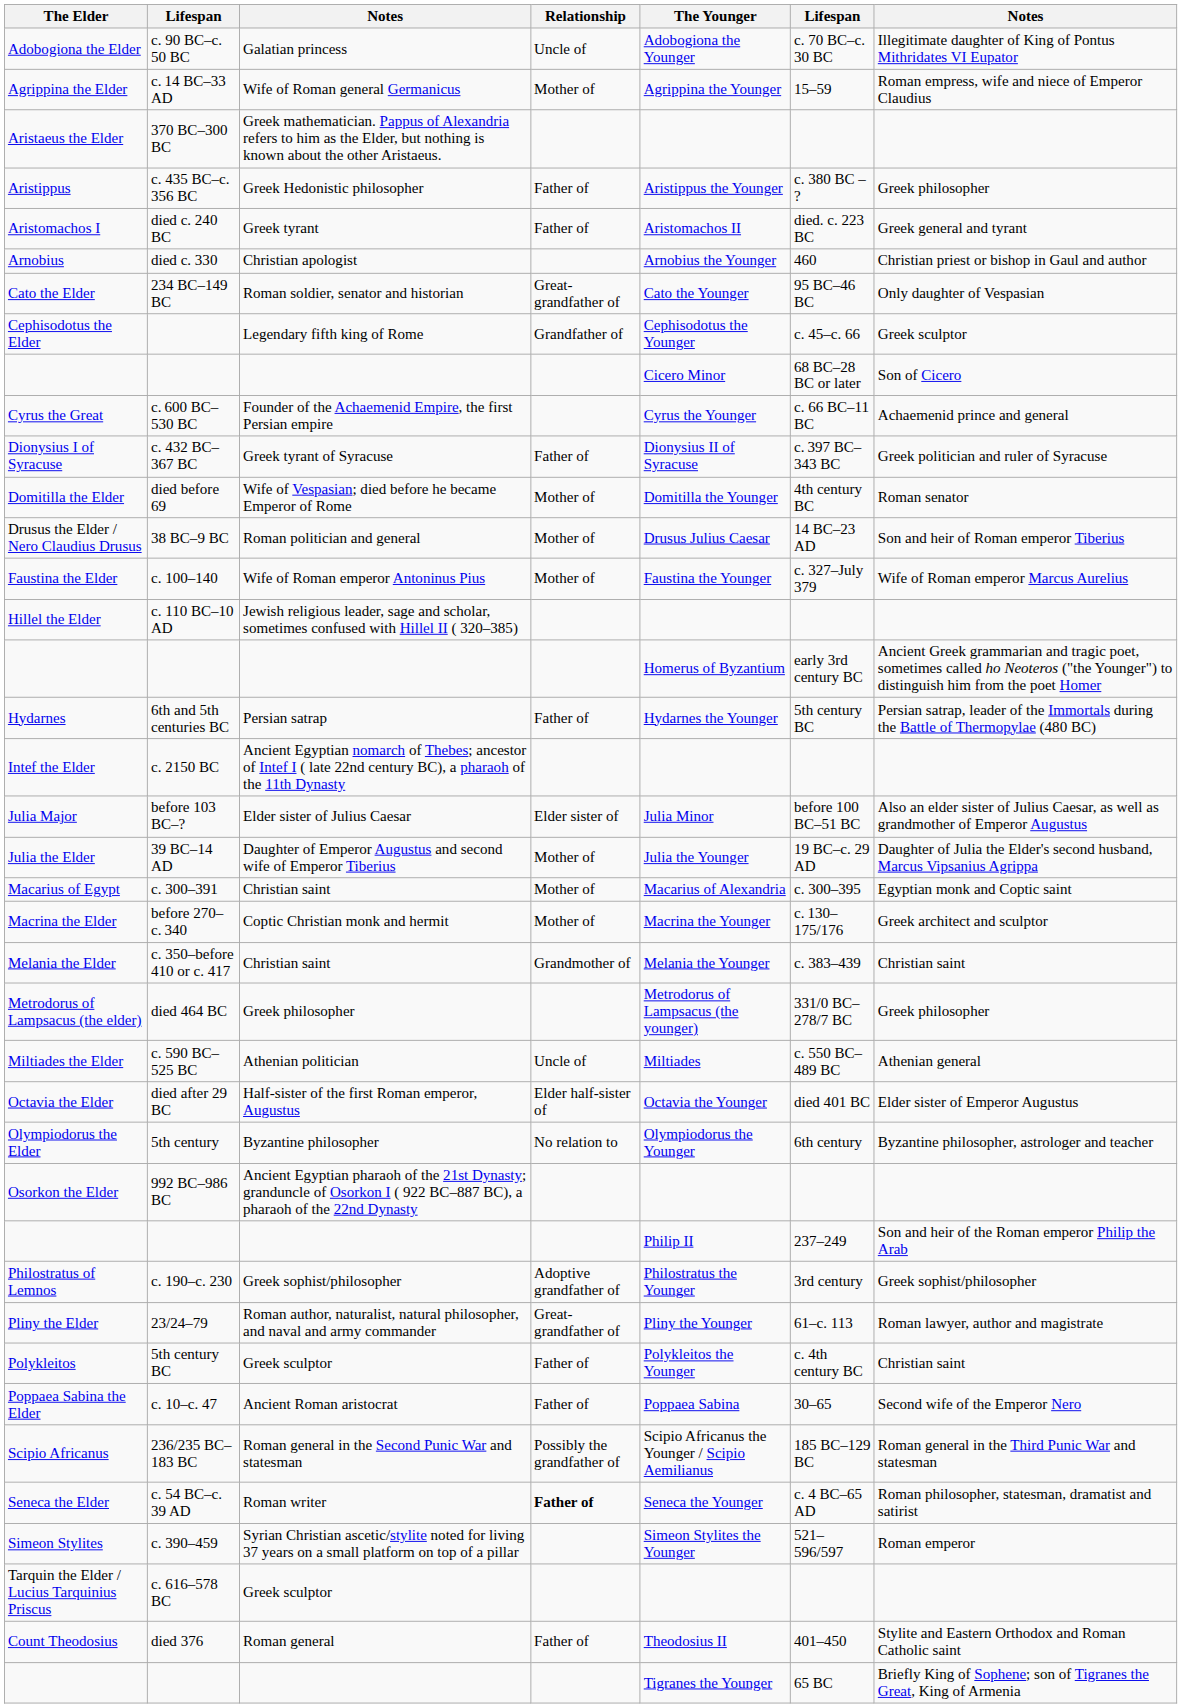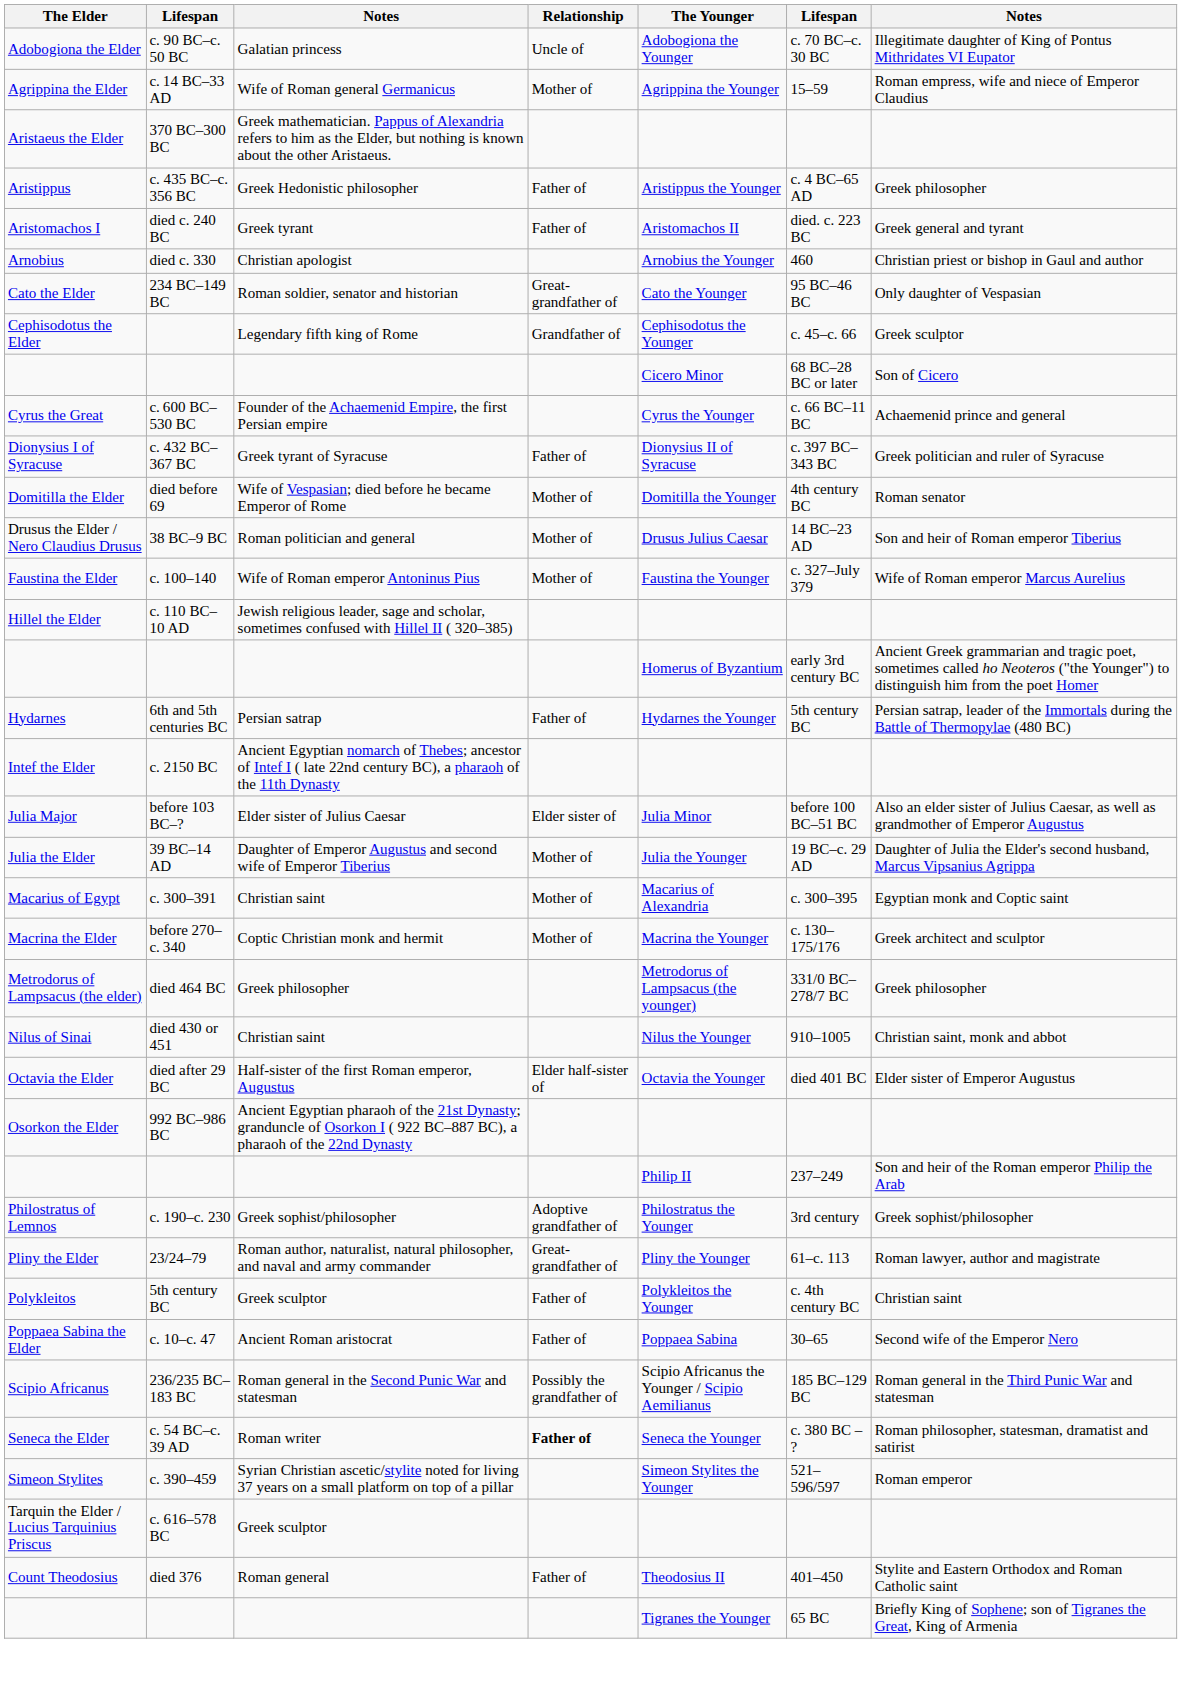Aristippus | column 6: c. 380 BC – ? -> c. 4 BC–65 AD
- row: Melania the Elder | c. 350–before 410 or c. 417 | Christian saint | Grandmother of | Melania the Younger | c. 383–439 | Christian saint
- row: Miltiades the Elder | c. 590 BC–525 BC | Athenian politician | Uncle of | Miltiades | c. 550 BC–489 BC | Athenian general
+ row: Nilus of Sinai | died 430 or 451 | Christian saint | Nilus the Younger | 910–1005 | Christian saint, monk and abbot
- row: Olympiodorus the Elder | 5th century | Byzantine philosopher | No relation to | Olympiodorus the Younger | 6th century | Byzantine philosopher, astrologer and teacher
Seneca the Elder | column 6: c. 4 BC–65 AD -> c. 380 BC – ?
